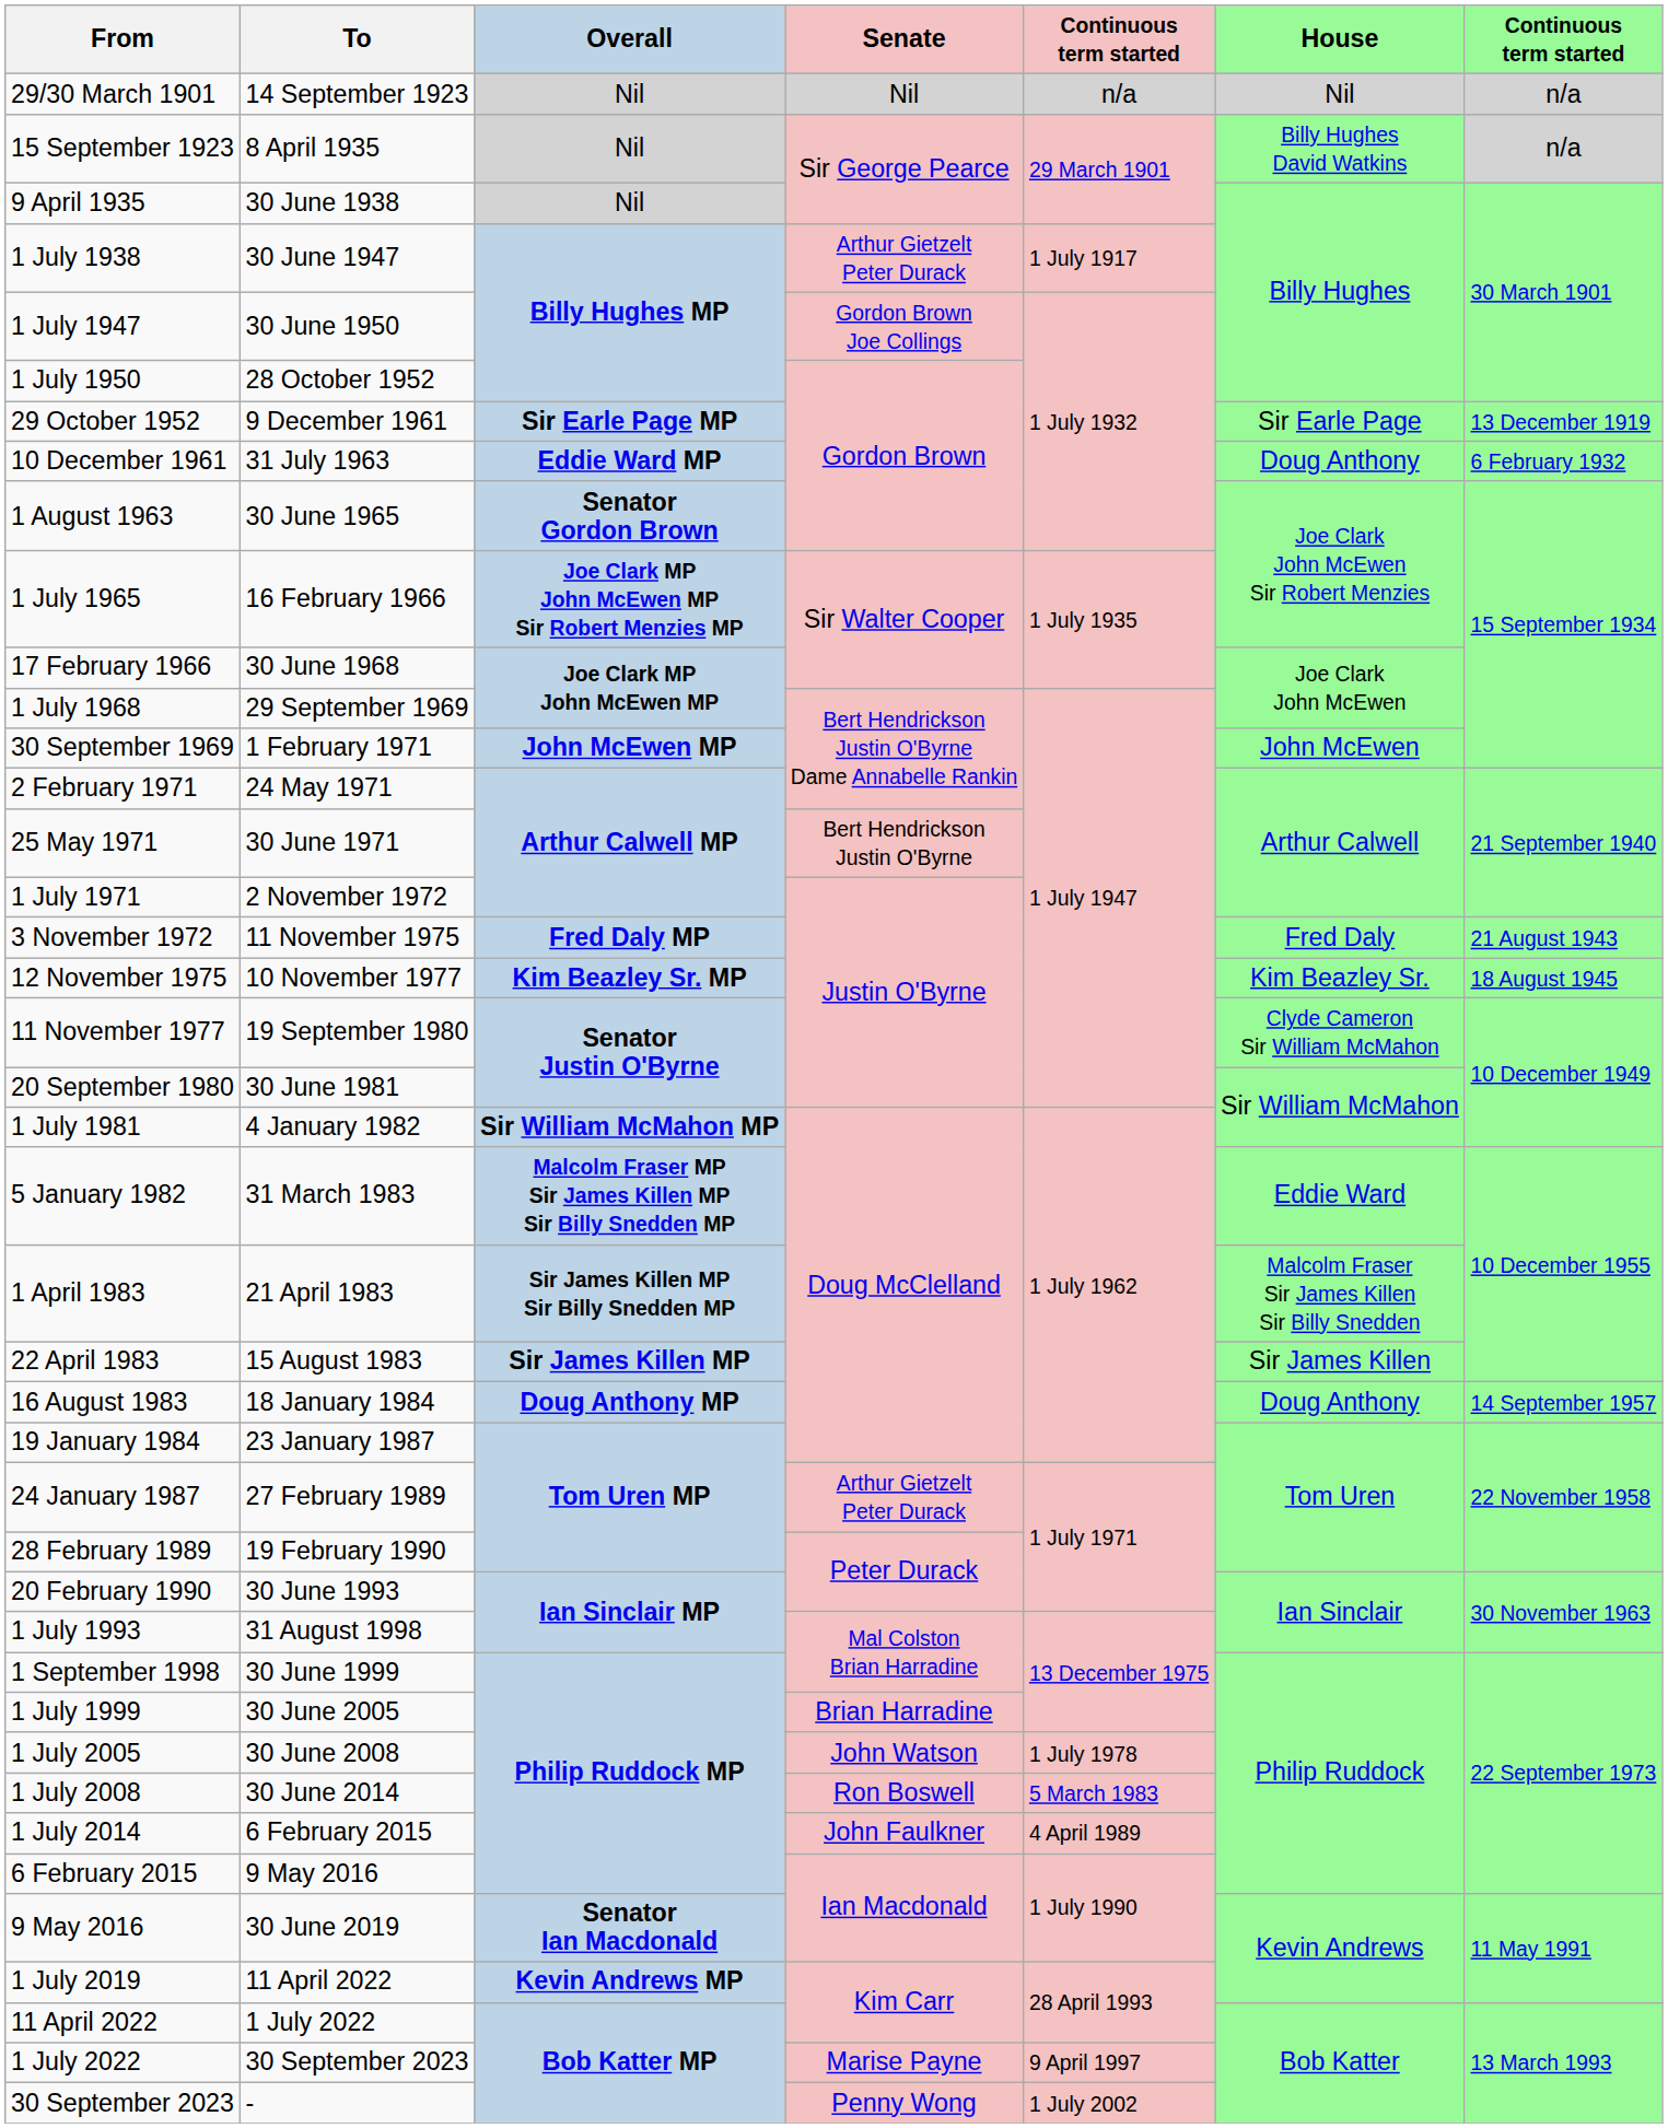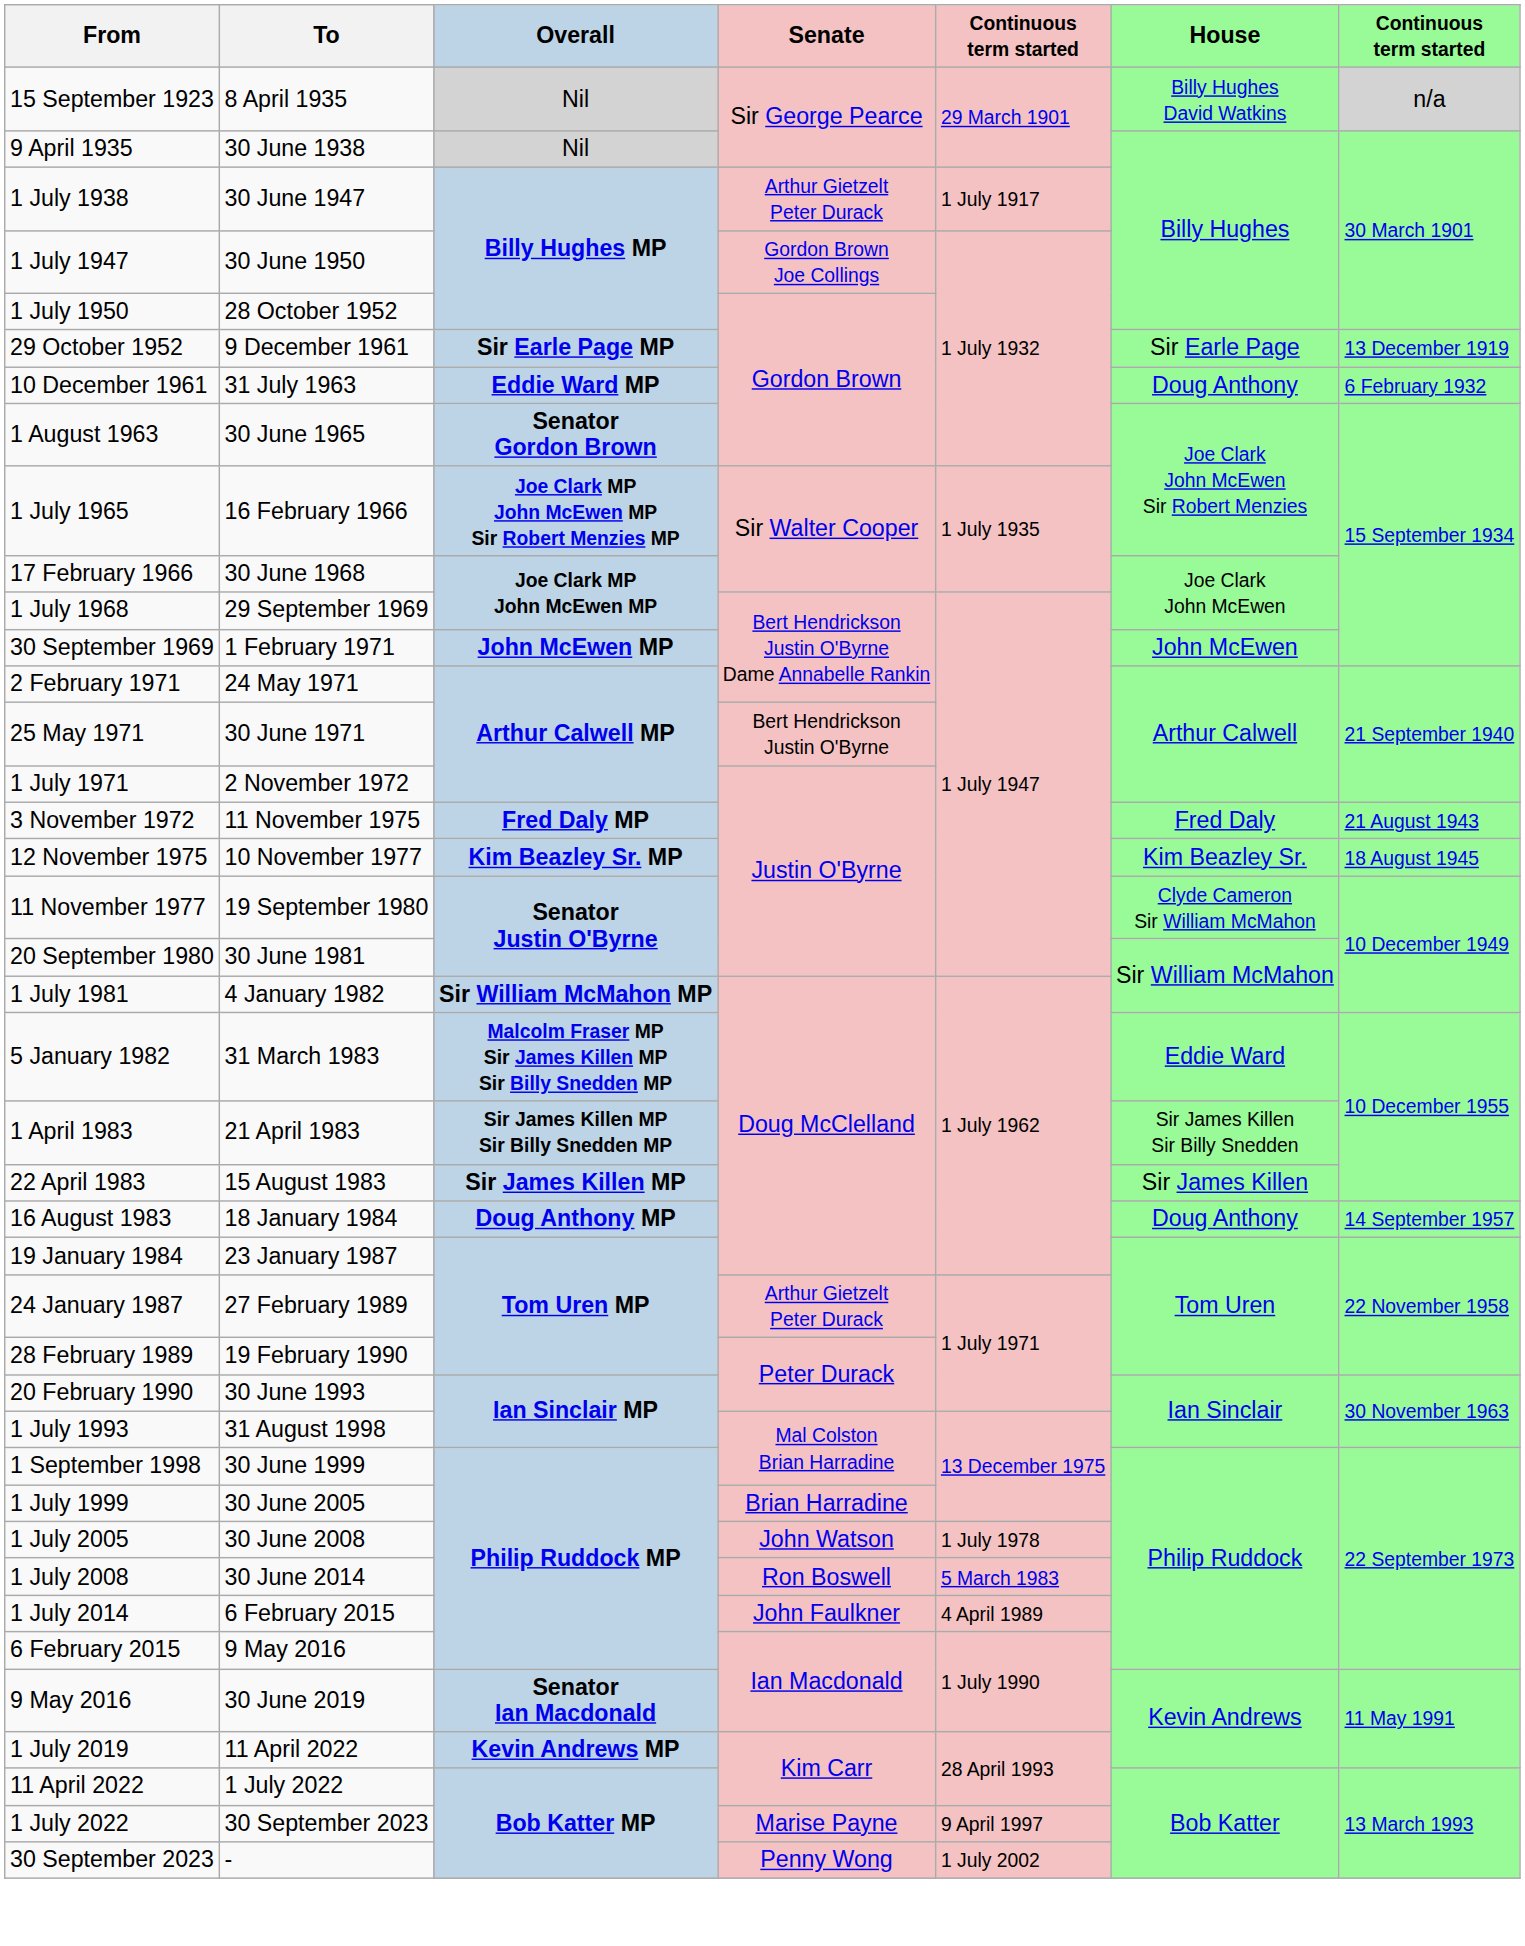- row: 29/30 March 1901 | 14 September 1923 | Nil | Nil | n/a | Nil | n/a
1 April 1983 | House: Malcolm Fraser Sir James Killen Sir Billy Snedden -> Sir James Killen Sir Billy Snedden
